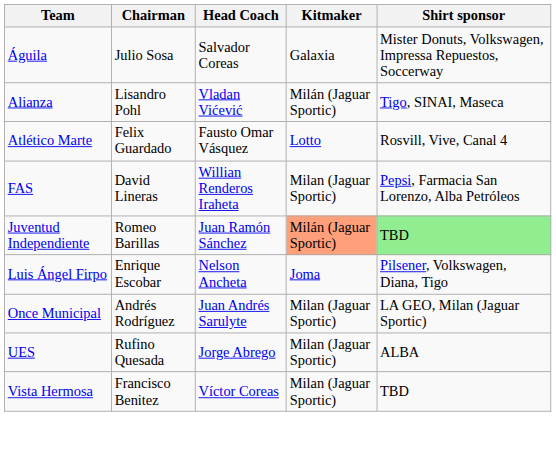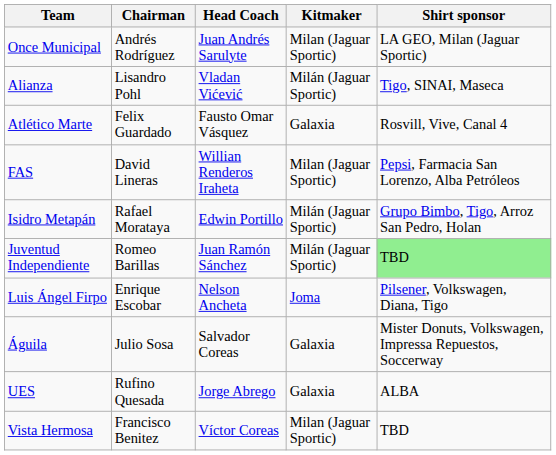rows swapped: Águila <-> Once Municipal
Atlético Marte | Kitmaker: Lotto -> Galaxia
+ row: Isidro Metapán | Rafael Morataya | Edwin Portillo | Milán (Jaguar Sportic) | Grupo Bimbo, Tigo, Arroz San Pedro, Holan
Juventud Independiente | Kitmaker: lightsalmon background -> no background
UES | Kitmaker: Milan (Jaguar Sportic) -> Galaxia
